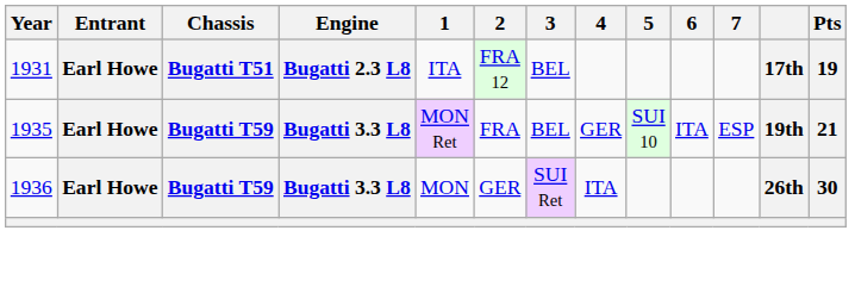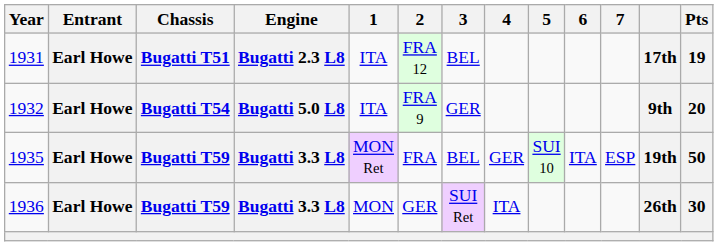+ row: 1932 | Earl Howe | Bugatti T54 | Bugatti 5.0 L8 | ITA | FRA 9 | GER | 9th | 20
1935 | Pts: 21 -> 50
